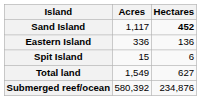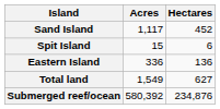Sand Island | Hectares: bold -> normal
rows swapped: Eastern Island <-> Spit Island
